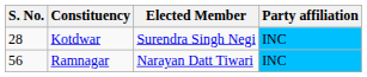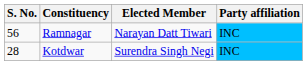rows swapped: Ramnagar <-> Kotdwar
